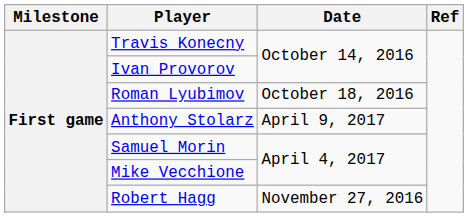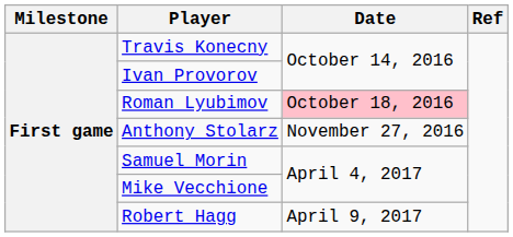Roman Lyubimov | Date: no background -> pink background
Anthony Stolarz | Date: April 9, 2017 -> November 27, 2016
Robert Hagg | Date: November 27, 2016 -> April 9, 2017
